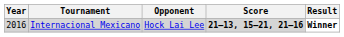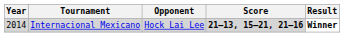Internacional Mexicano | Year: 2016 -> 2014
